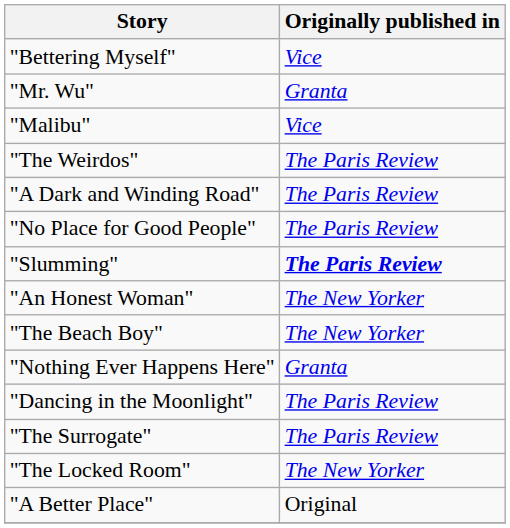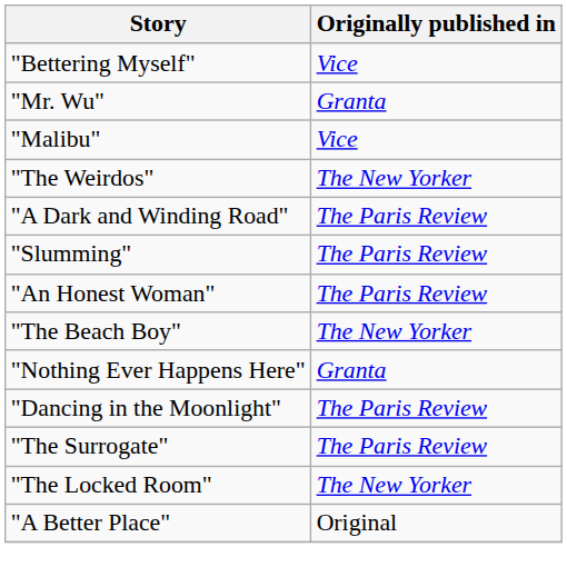"The Weirdos" | Originally published in: The Paris Review -> The New Yorker
- row: "No Place for Good People" | The Paris Review
"Slumming" | Originally published in: bold -> normal
"An Honest Woman" | Originally published in: The New Yorker -> The Paris Review
